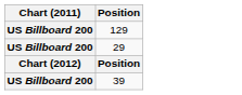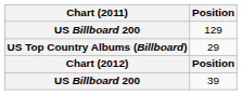29 | Chart (2011): US Billboard 200 -> US Top Country Albums (Billboard)
